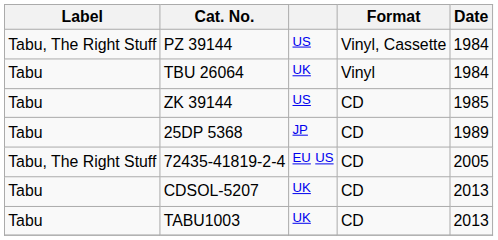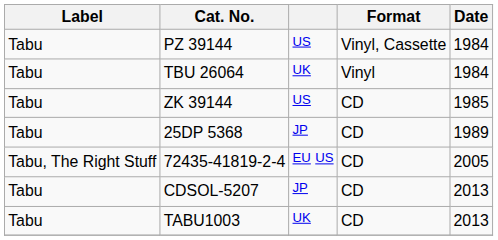PZ 39144 | Label: Tabu, The Right Stuff -> Tabu
CDSOL-5207 | column 3: UK -> JP
